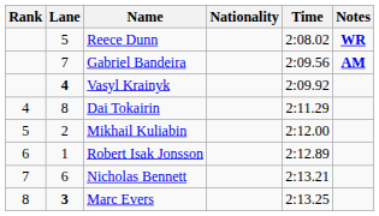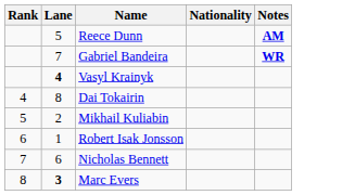- column: Time | 2:08.02 | 2:09.56 | 2:09.92 | 2:11.29 | 2:12.00 | 2:12.89 | 2:13.21 | 2:13.25
Reece Dunn | Notes: WR -> AM
Gabriel Bandeira | Notes: AM -> WR
